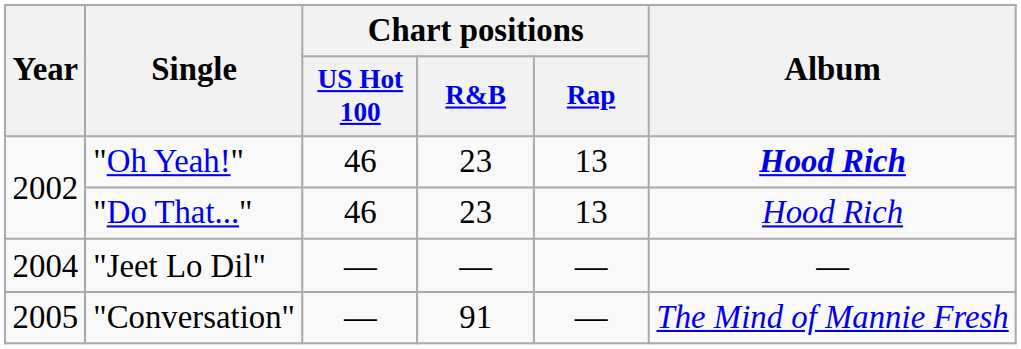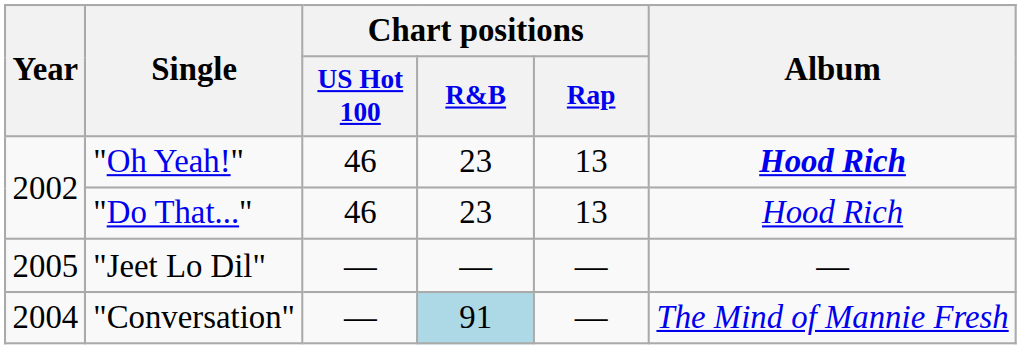"Jeet Lo Dil" | Year: 2004 -> 2005
"Conversation" | Year: 2005 -> 2004
"Conversation" | Chart positions / R&B: no background -> lightblue background
